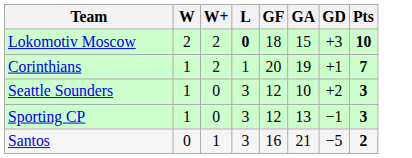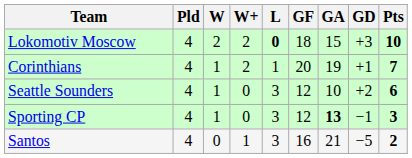+ column: Pld | 4 | 4 | 4 | 4 | 4
Seattle Sounders | Pts: 3 -> 6
Sporting CP | GA: normal -> bold
